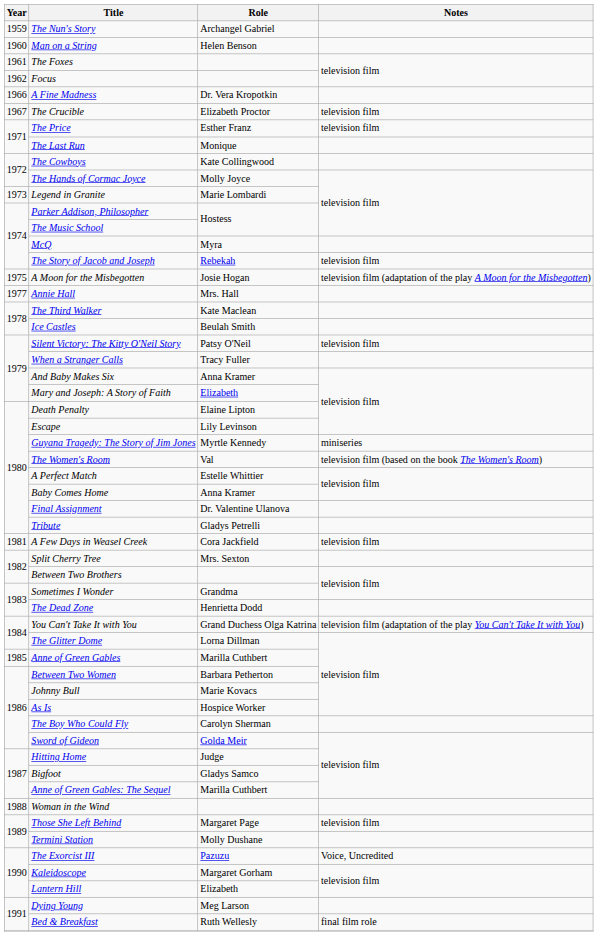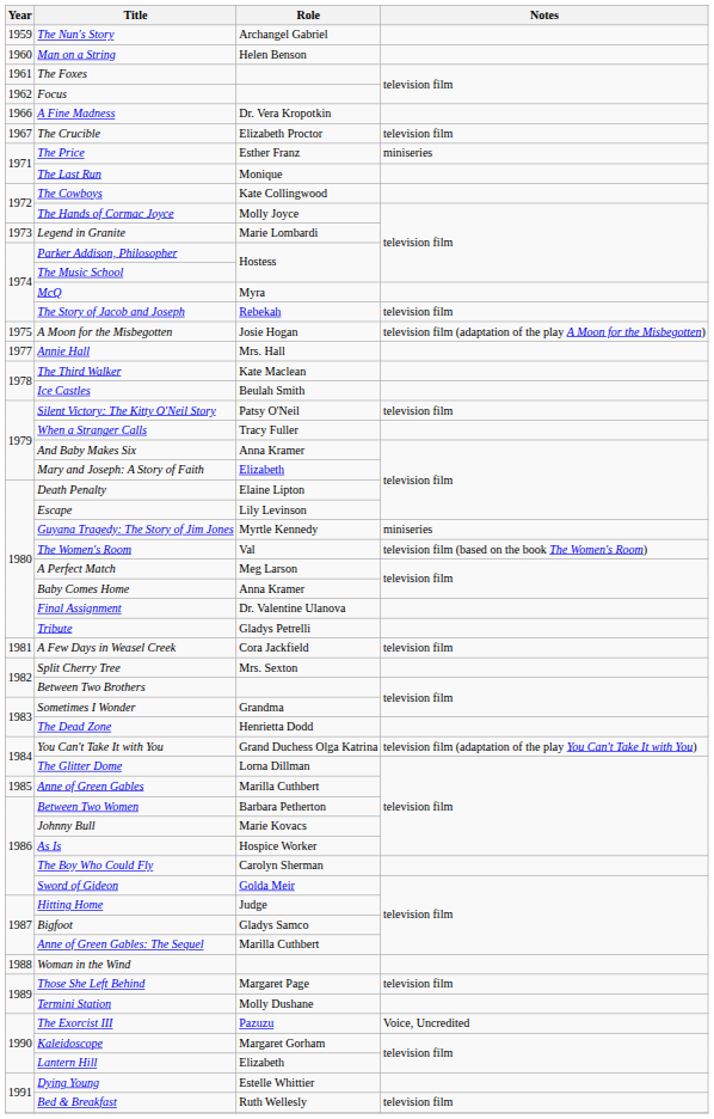The Price | Notes: television film -> miniseries
A Perfect Match | Role: Estelle Whittier -> Meg Larson
Dying Young | Role: Meg Larson -> Estelle Whittier
Bed & Breakfast | Notes: final film role -> television film
